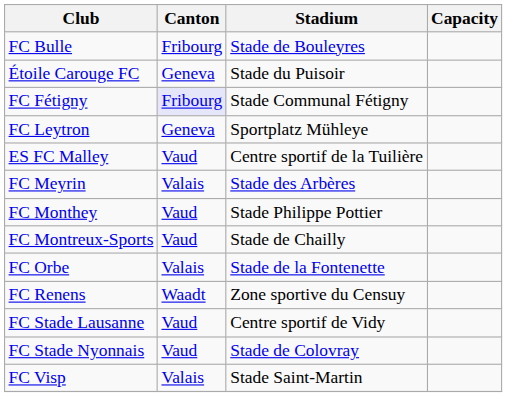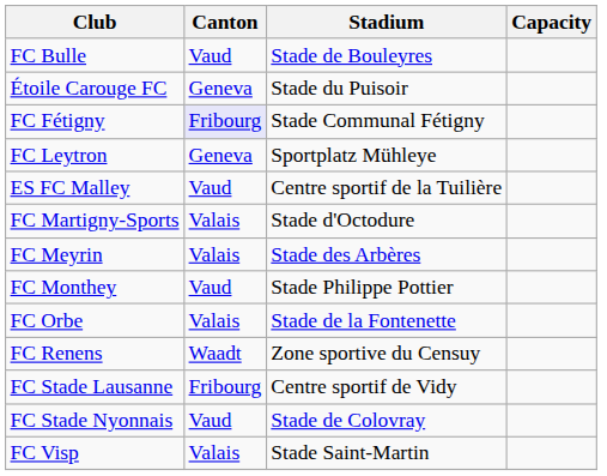FC Bulle | Canton: Fribourg -> Vaud
+ row: FC Martigny-Sports | Valais | Stade d'Octodure
- row: FC Montreux-Sports | Vaud | Stade de Chailly
FC Stade Lausanne | Canton: Vaud -> Fribourg
